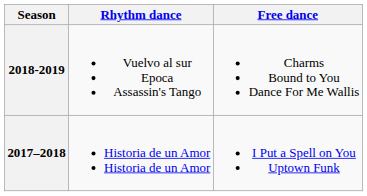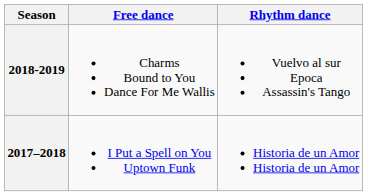columns swapped: Rhythm dance <-> Free dance
